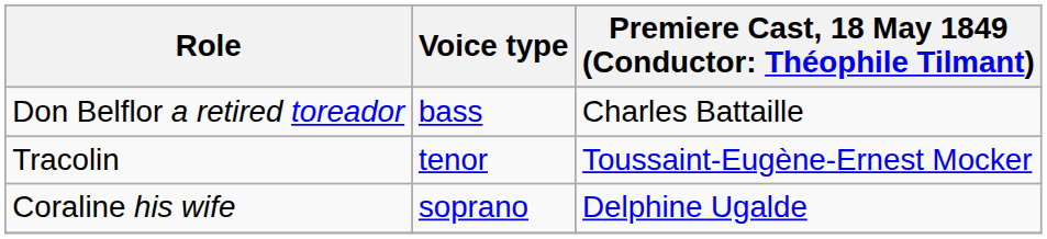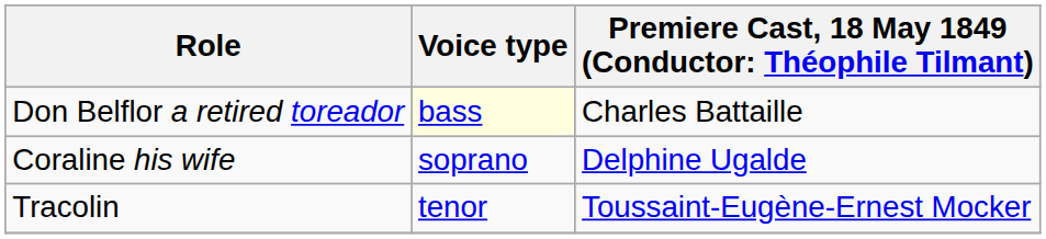Don Belflor a retired toreador | Voice type: no background -> lightyellow background
rows swapped: Coraline his wife <-> Tracolin
